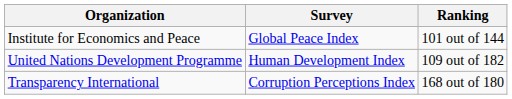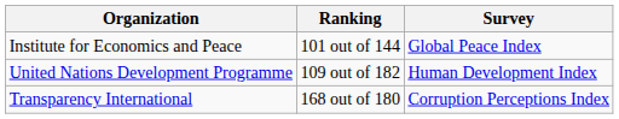columns swapped: Survey <-> Ranking
